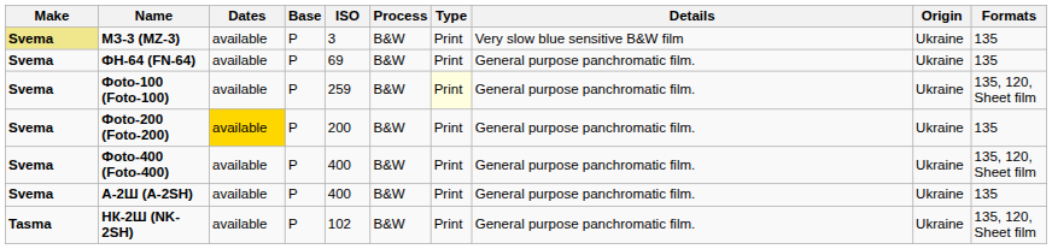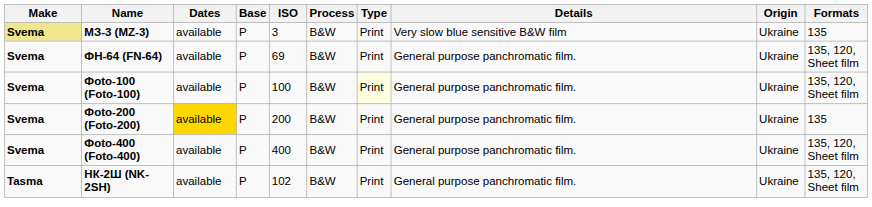ФН-64 (FN-64) | Formats: 135 -> 135, 120, Sheet film
Фoto-100 (Foto-100) | ISO: 259 -> 100
- row: Svema | А-2Ш (A-2SH) | available | P | 400 | B&W | Print | General purpose panchromatic film. | Ukraine | 135
